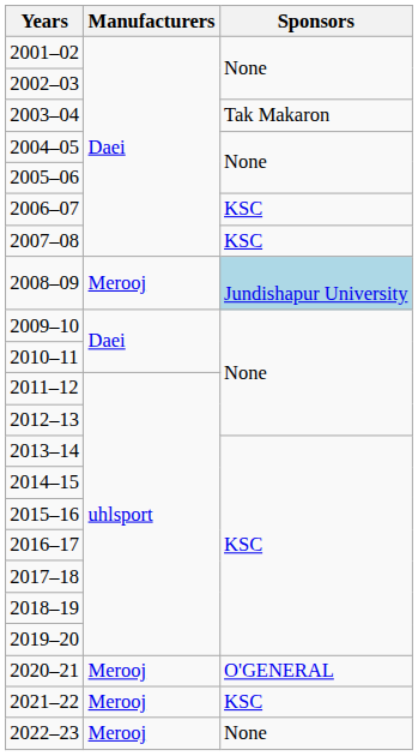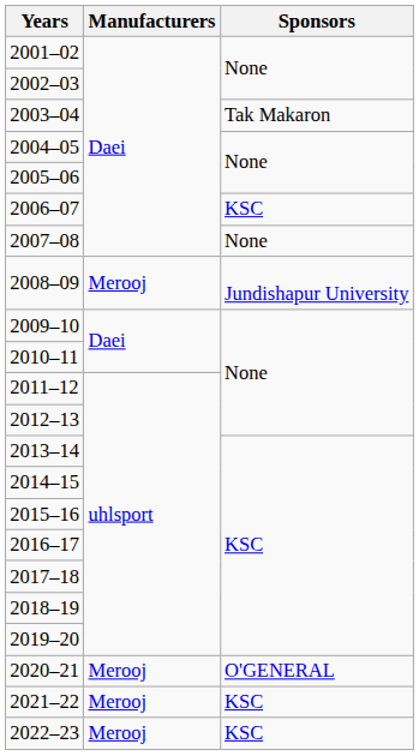2007–08 | Sponsors: KSC -> None
2008–09 | Sponsors: lightblue background -> no background
2022–23 | Sponsors: None -> KSC
